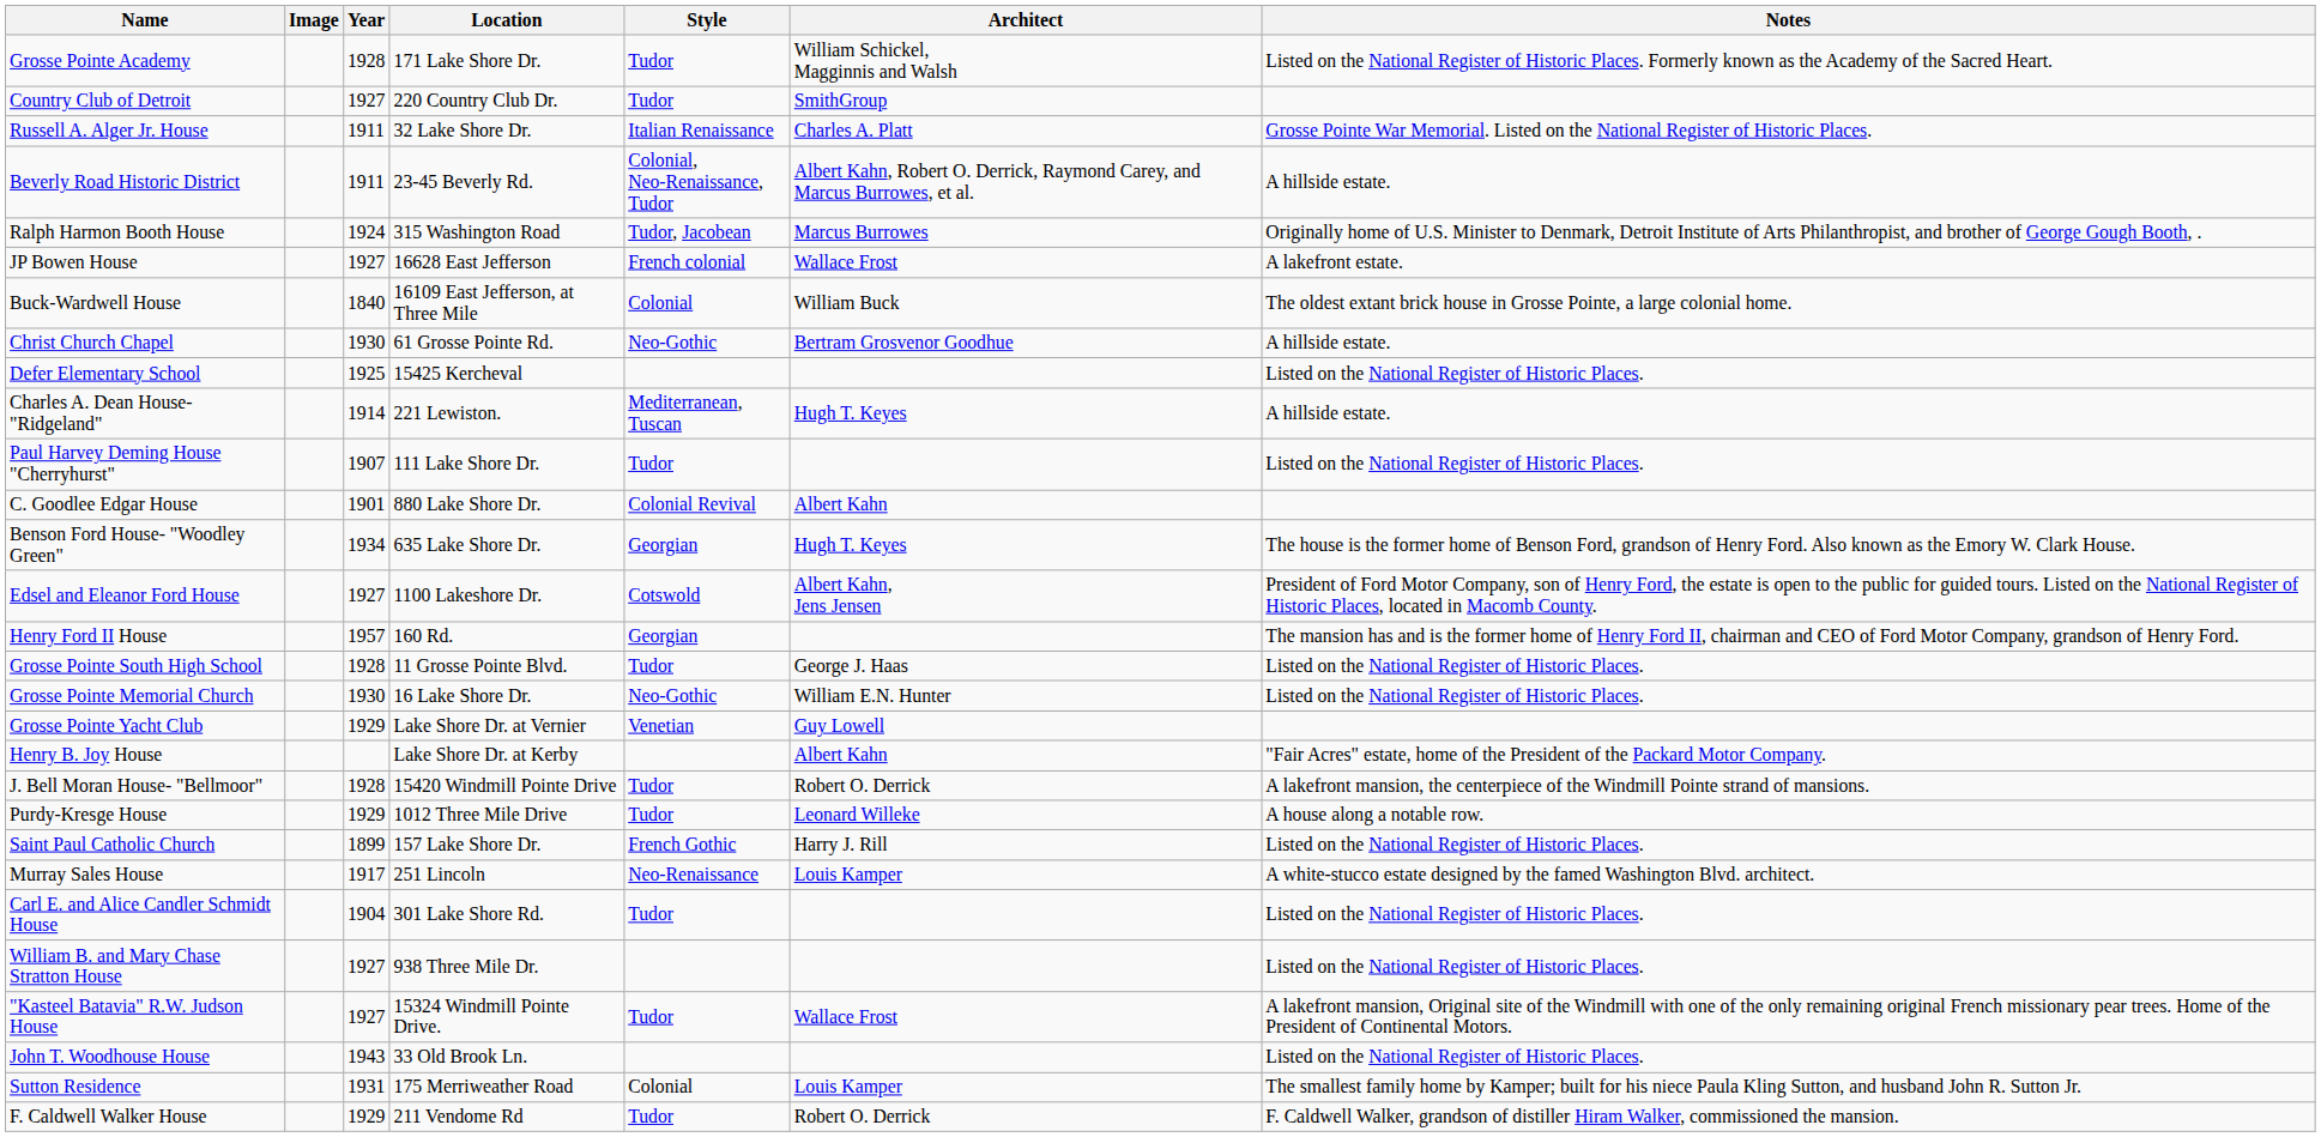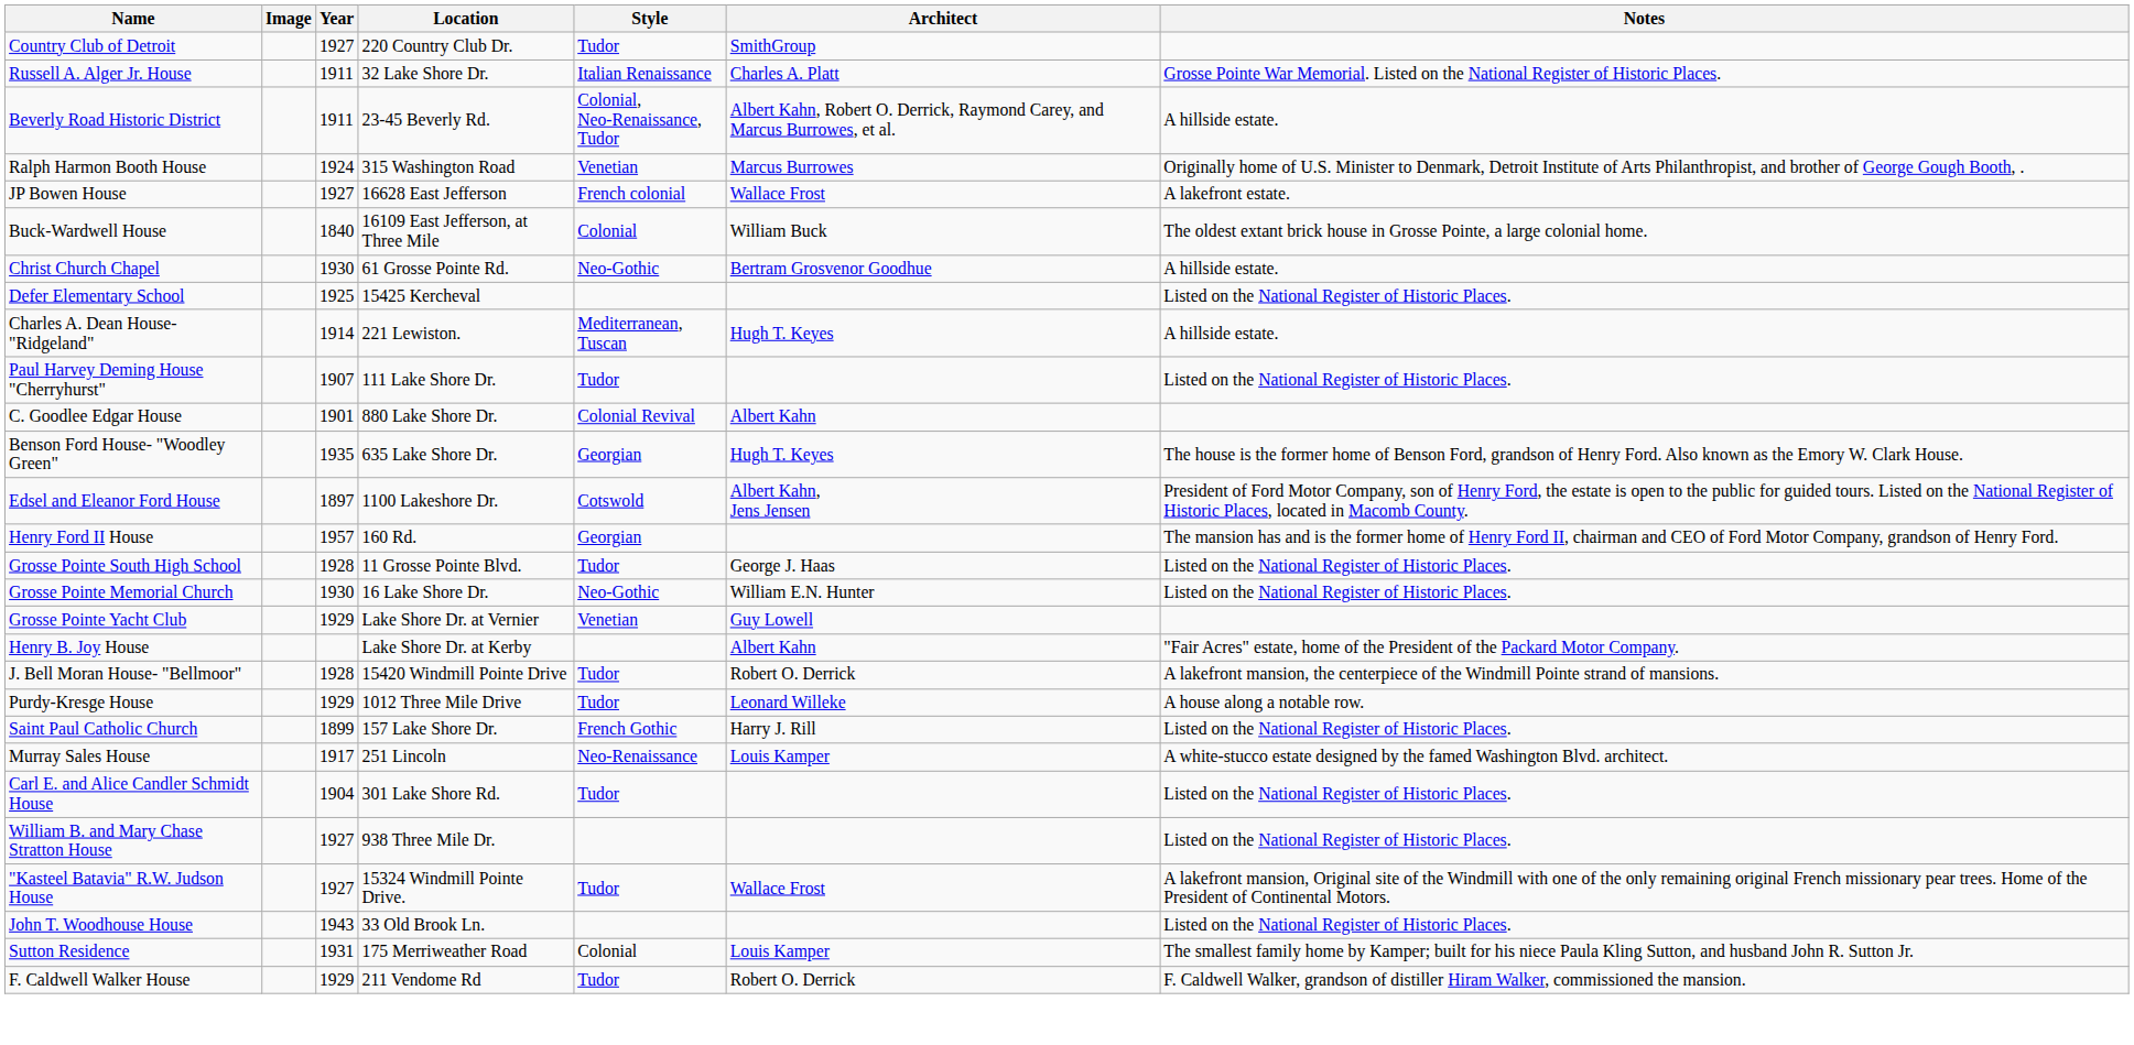- row: Grosse Pointe Academy | 1928 | 171 Lake Shore Dr. | Tudor | William Schickel, Magginnis and Walsh | Listed on the National Register of Historic Places. Formerly known as the Academy of the Sacred Heart.
Ralph Harmon Booth House | Style: Tudor, Jacobean -> Venetian
Benson Ford House- "Woodley Green" | Year: 1934 -> 1935
Edsel and Eleanor Ford House | Year: 1927 -> 1897
